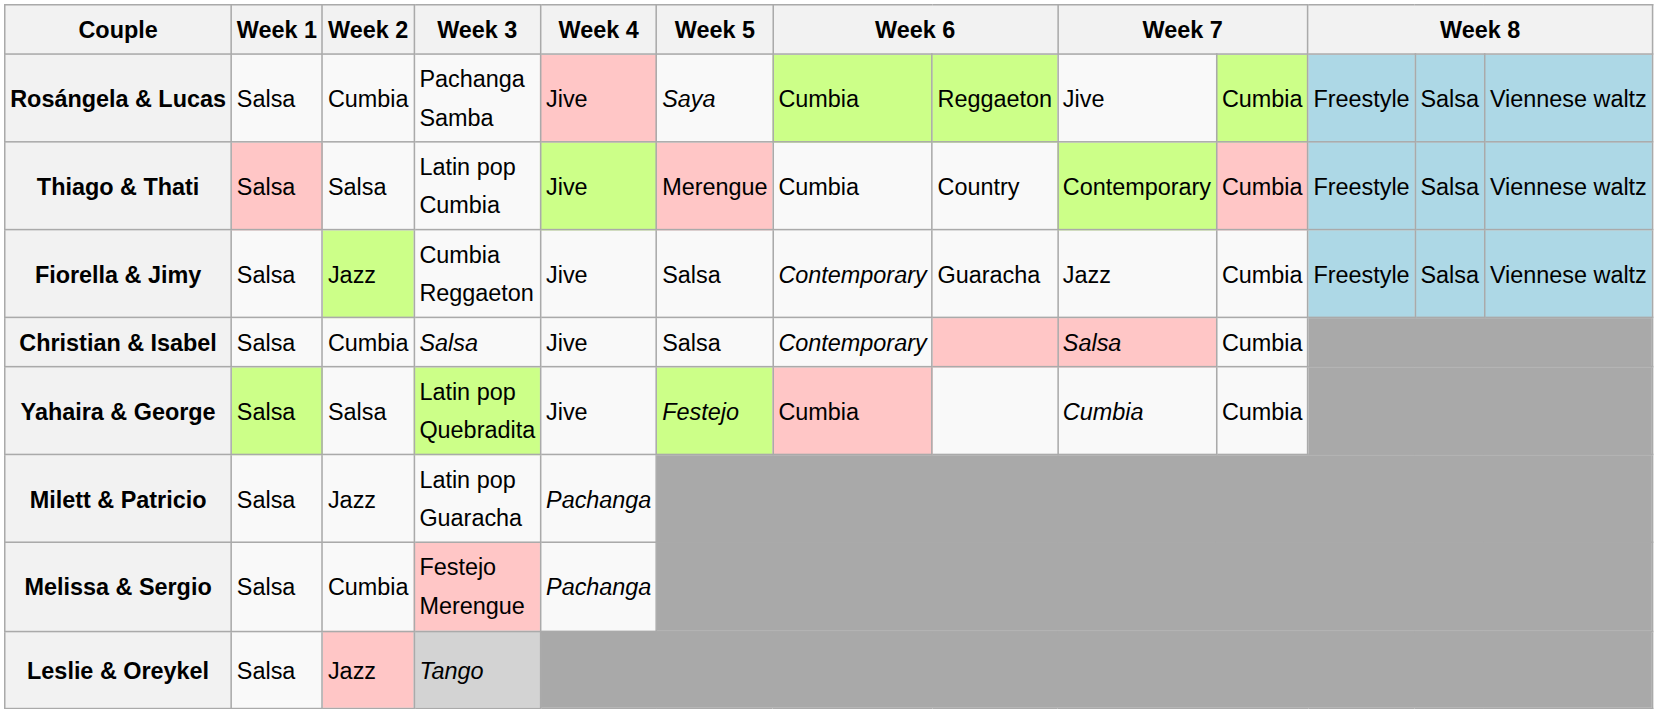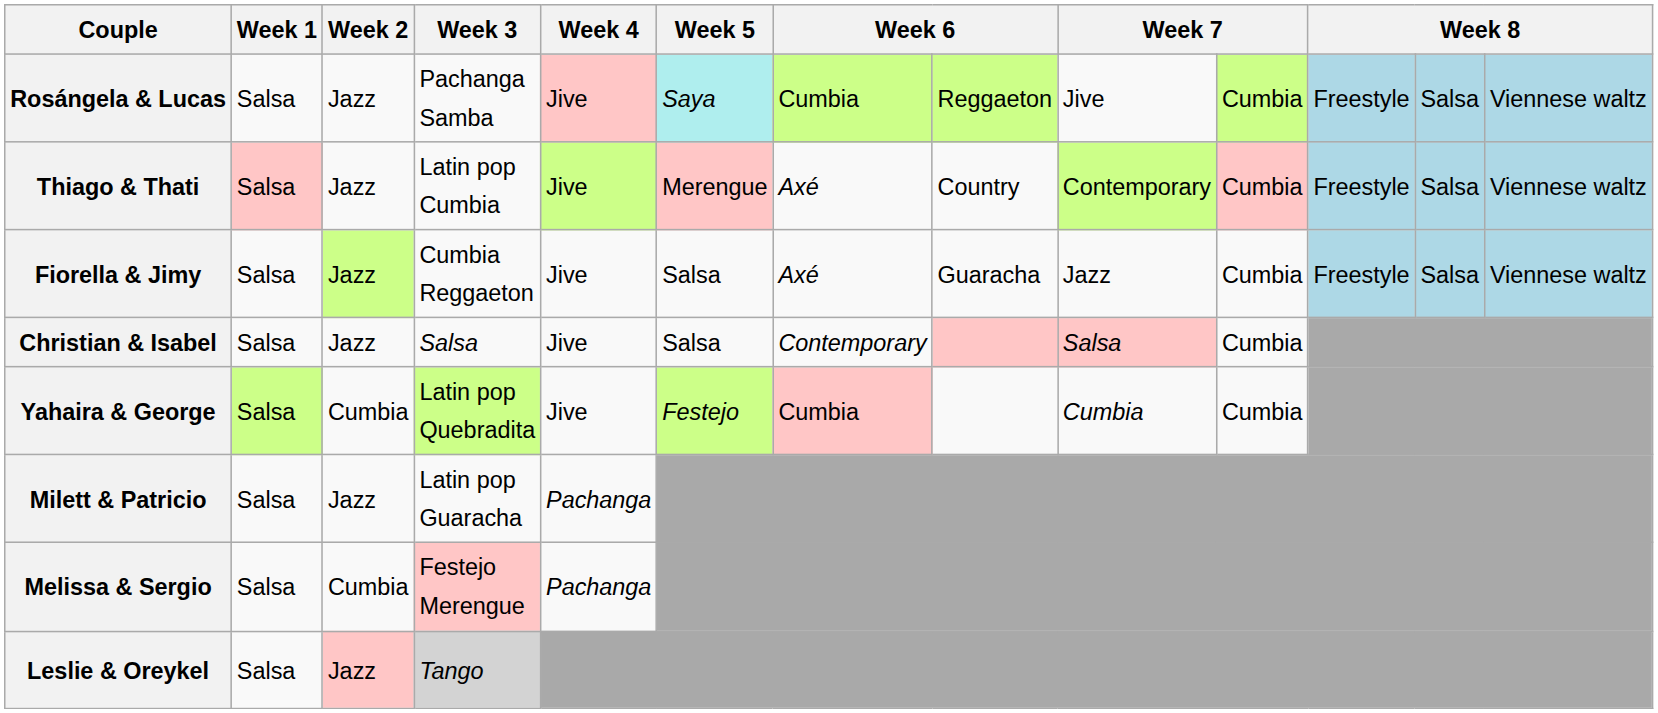Rosángela & Lucas | Week 2: Cumbia -> Jazz
Rosángela & Lucas | Week 5: no background -> paleturquoise background
Thiago & Thati | Week 2: Salsa -> Jazz
Thiago & Thati | column 7: Cumbia -> Axé
Fiorella & Jimy | column 7: Contemporary -> Axé
Christian & Isabel | Week 2: Cumbia -> Jazz
Yahaira & George | Week 2: Salsa -> Cumbia
